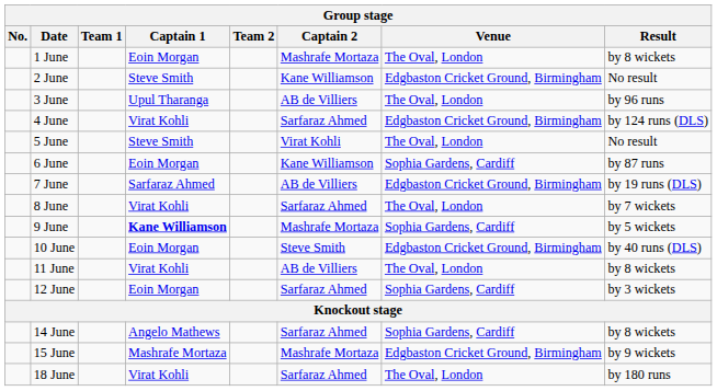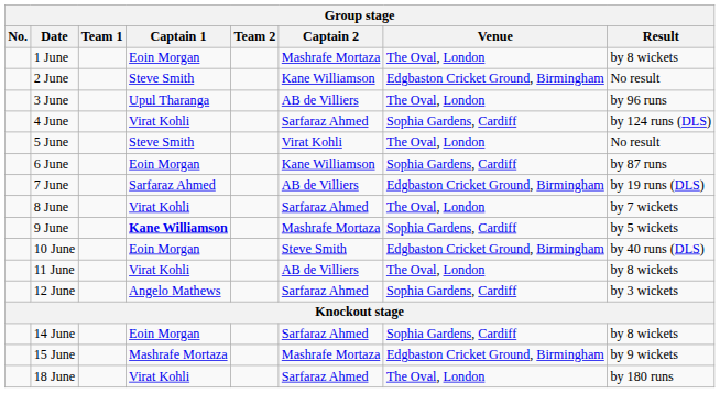4 June | Venue: Edgbaston Cricket Ground, Birmingham -> Sophia Gardens, Cardiff
12 June | Captain 1: Eoin Morgan -> Angelo Mathews
14 June | Captain 1: Angelo Mathews -> Eoin Morgan
